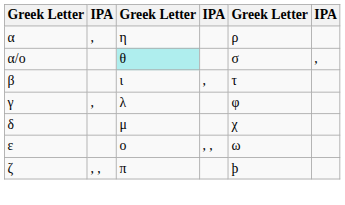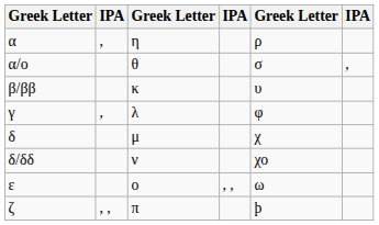α/ο | column 3: paleturquoise background -> no background
- row: β | ι | , | τ
+ row: β/ββ | κ | υ
+ row: δ/δδ | ν | χο
